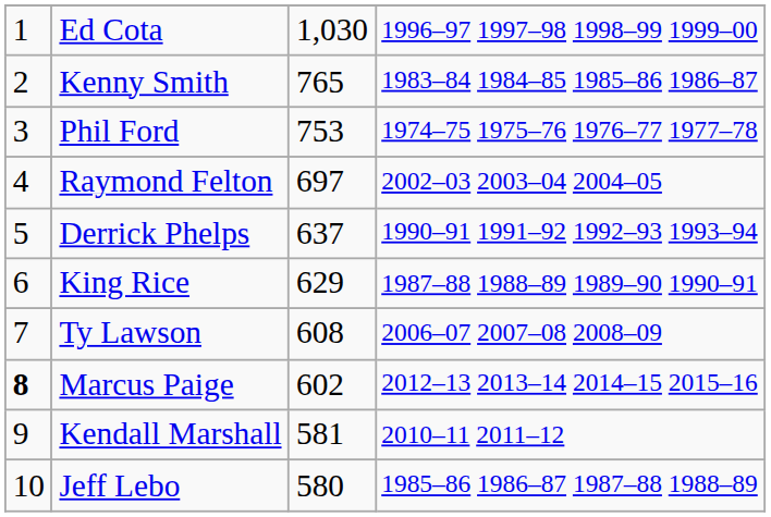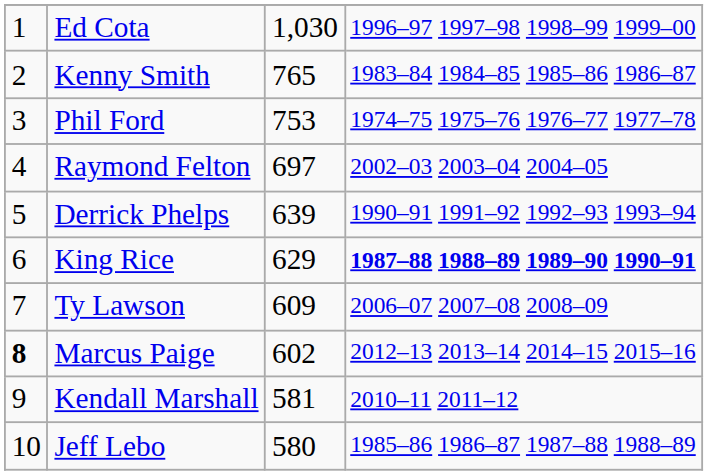Derrick Phelps | column 3: 637 -> 639
King Rice | column 4: normal -> bold
Ty Lawson | column 3: 608 -> 609
